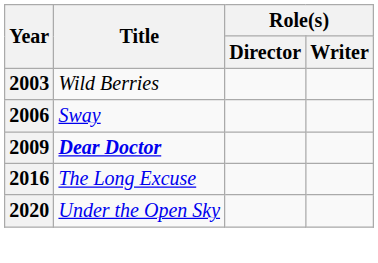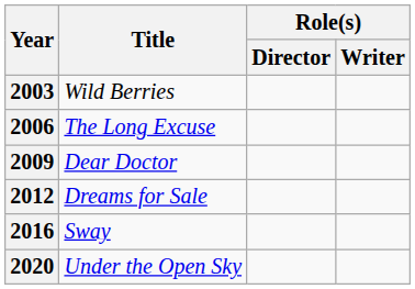2006 | Title: Sway -> The Long Excuse
2009 | Title: bold -> normal
+ row: 2012 | Dreams for Sale
2016 | Title: The Long Excuse -> Sway
